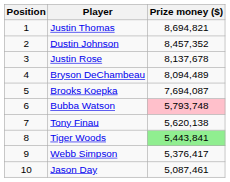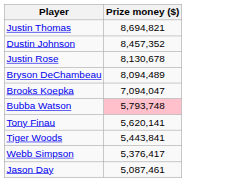- column: Position | 1 | 2 | 3 | 4 | 5 | 6 | 7 | 8 | 9 | 10
Justin Rose | Prize money ($): 8,137,678 -> 8,130,678
Brooks Koepka | Prize money ($): 7,694,087 -> 7,094,047
Tony Finau | Prize money ($): 5,620,138 -> 5,620,141
Tiger Woods | Prize money ($): lightgreen background -> no background
